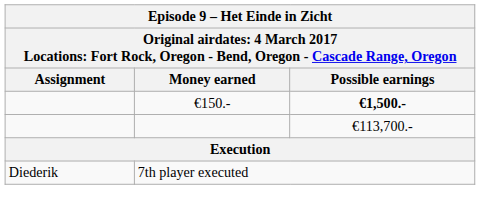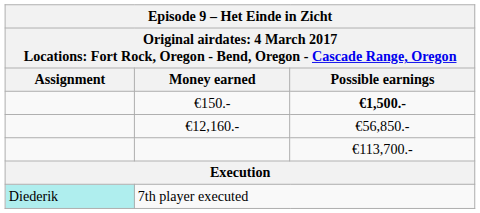+ row: €12,160.- | €56,850.-
7th player executed | Assignment: no background -> paleturquoise background
